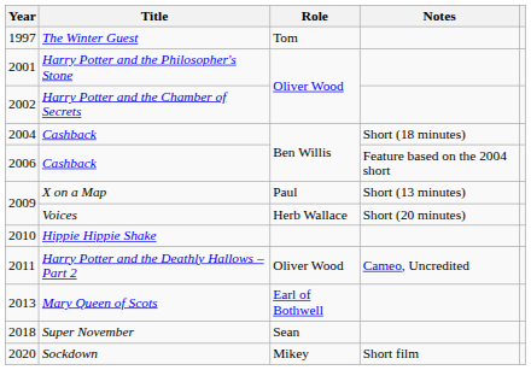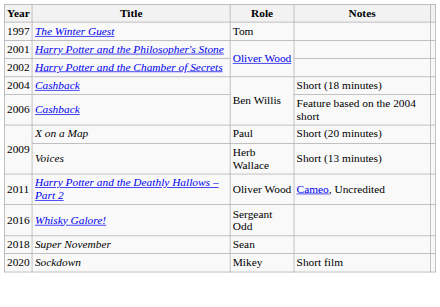X on a Map | Notes: Short (13 minutes) -> Short (20 minutes)
Voices | Notes: Short (20 minutes) -> Short (13 minutes)
- row: 2010 | Hippie Hippie Shake
- row: 2013 | Mary Queen of Scots | Earl of Bothwell
+ row: 2016 | Whisky Galore! | Sergeant Odd
